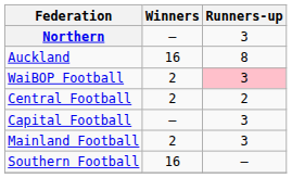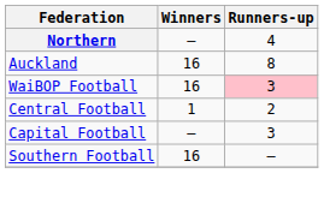Northern | Runners-up: 3 -> 4
WaiBOP Football | Winners: 2 -> 16
Central Football | Winners: 2 -> 1
- row: Mainland Football | 2 | 3
